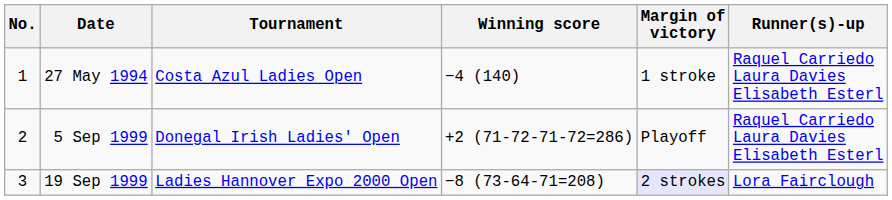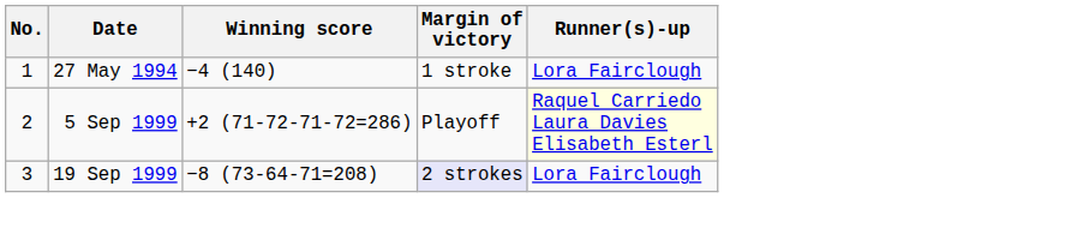- column: Tournament | Costa Azul Ladies Open | Donegal Irish Ladies' Open | Ladies Hannover Expo 2000 Open
27 May 1994 | Runner(s)-up: Raquel Carriedo Laura Davies Elisabeth Esterl -> Lora Fairclough
5 Sep 1999 | Runner(s)-up: no background -> lightyellow background
